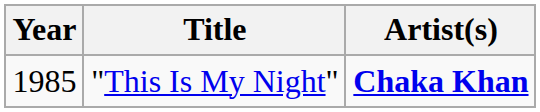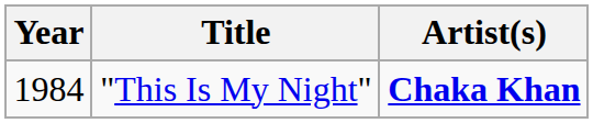"This Is My Night" | Year: 1985 -> 1984
